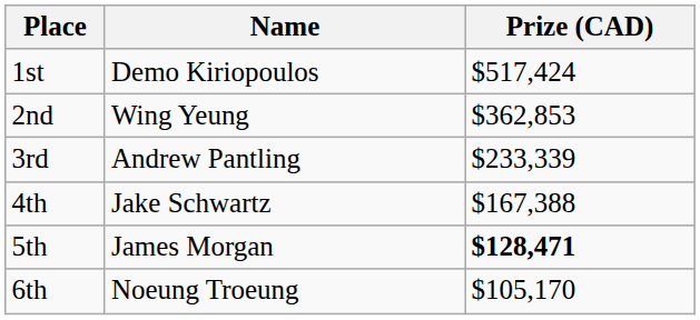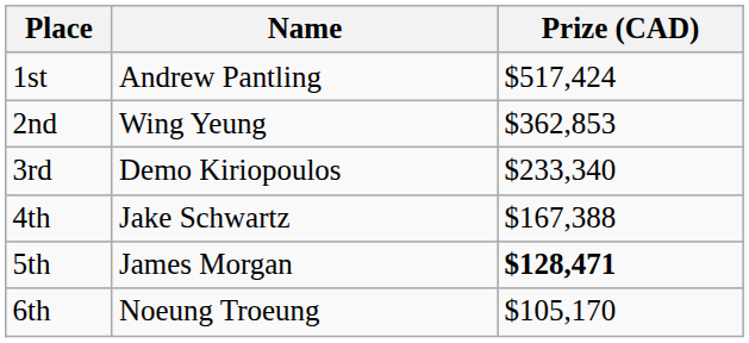1st | Name: Demo Kiriopoulos -> Andrew Pantling
3rd | Name: Andrew Pantling -> Demo Kiriopoulos
3rd | Prize (CAD): $233,339 -> $233,340
